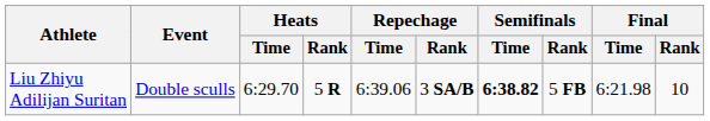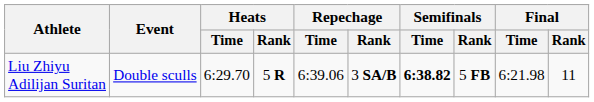Liu Zhiyu Adilijan Suritan | Final / Rank: 10 -> 11
